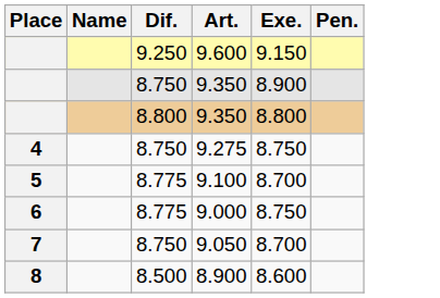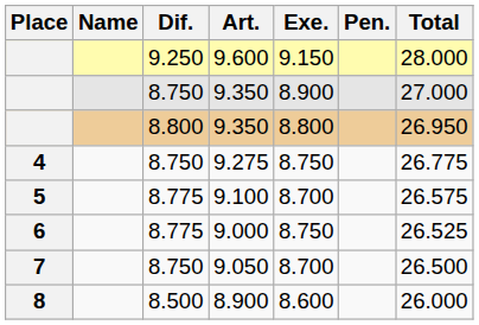+ column: Total | 28.000 | 27.000 | 26.950 | 26.775 | 26.575 | 26.525 | 26.500 | 26.000
